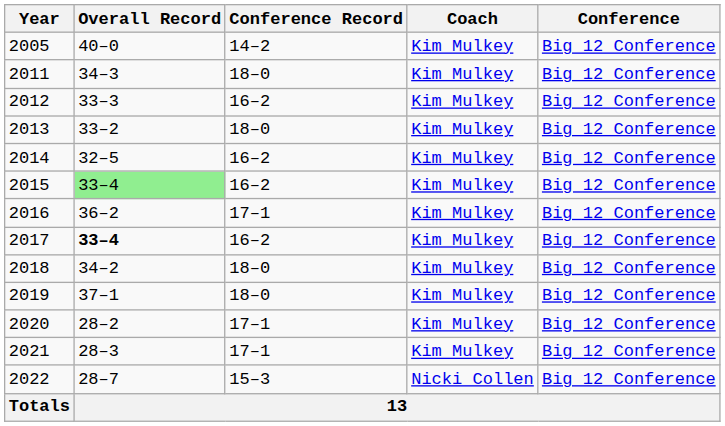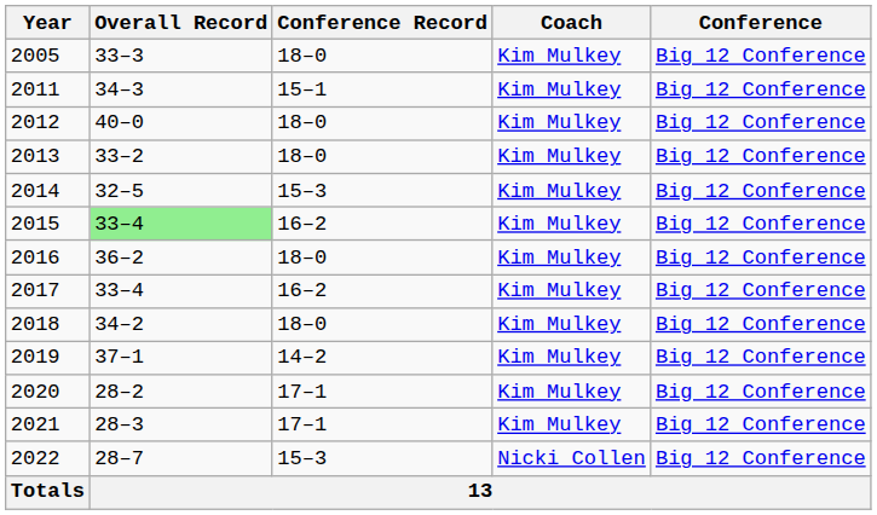2005 | Overall Record: 40–0 -> 33–3
2005 | Conference Record: 14–2 -> 18–0
2011 | Conference Record: 18–0 -> 15–1
2012 | Overall Record: 33–3 -> 40–0
2012 | Conference Record: 16–2 -> 18–0
2014 | Conference Record: 16–2 -> 15–3
2016 | Conference Record: 17–1 -> 18–0
2017 | Overall Record: bold -> normal
2019 | Conference Record: 18–0 -> 14–2
